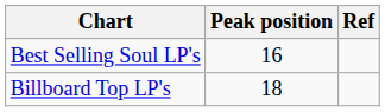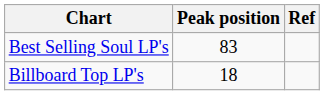Best Selling Soul LP's | Peak position: 16 -> 83
